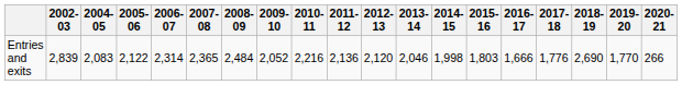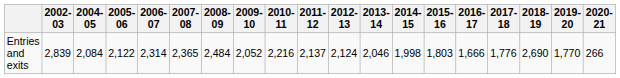Entries and exits | 2004-05: 2,083 -> 2,084
Entries and exits | 2011-12: 2,136 -> 2,137
Entries and exits | 2012-13: 2,120 -> 2,124
